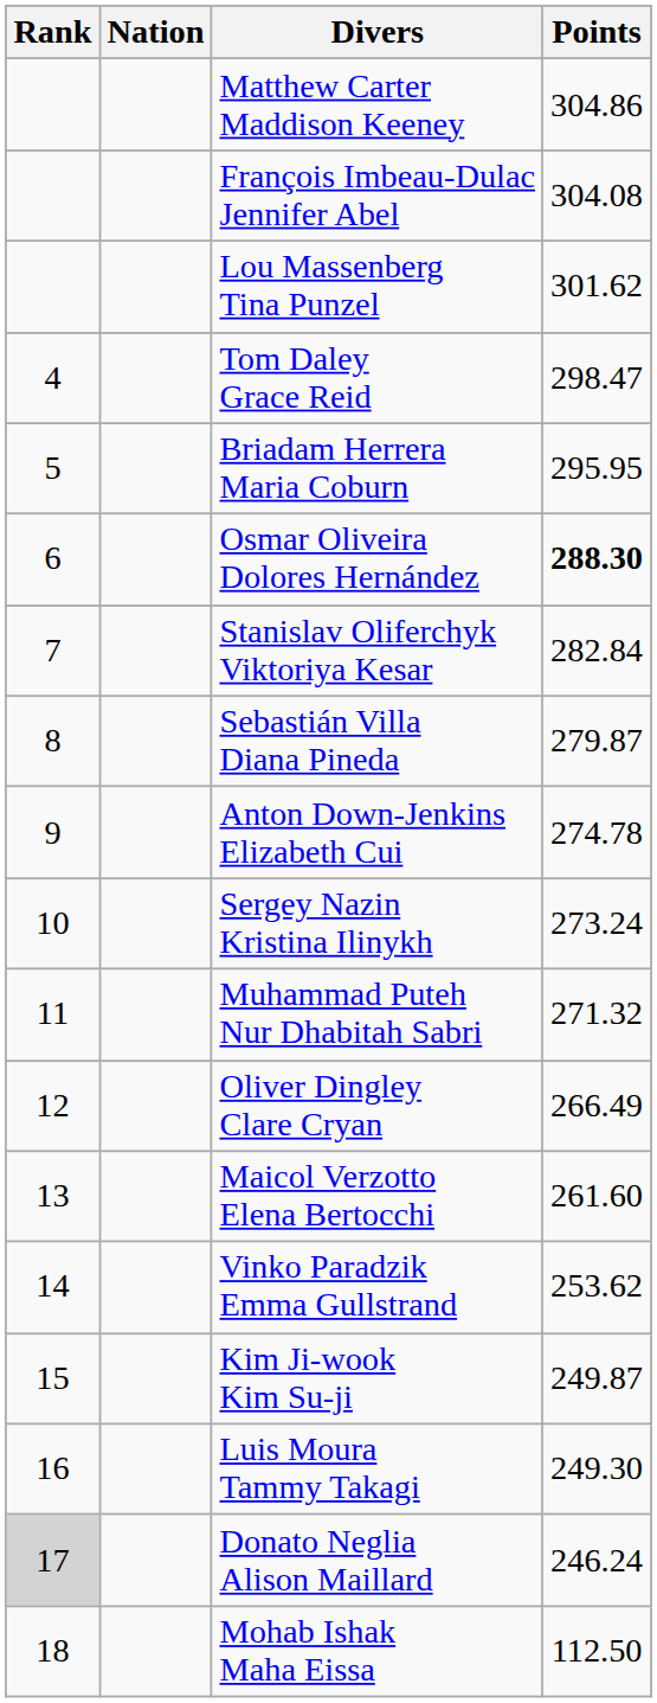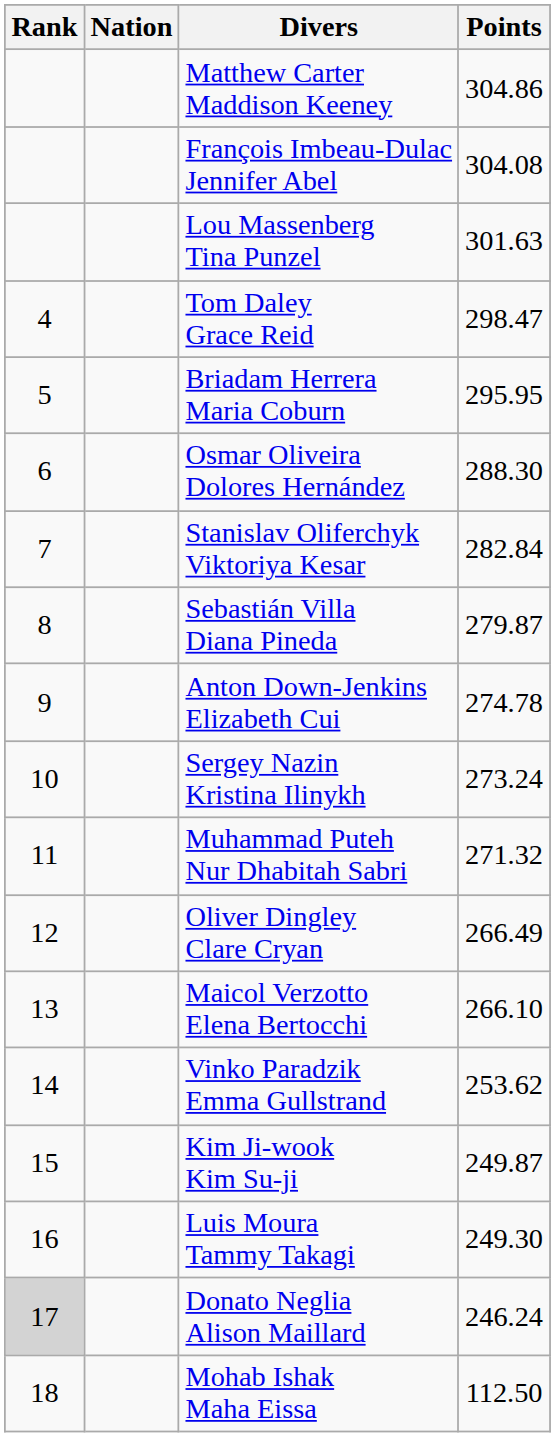Lou Massenberg Tina Punzel | Points: 301.62 -> 301.63
Osmar Oliveira Dolores Hernández | Points: bold -> normal
Maicol Verzotto Elena Bertocchi | Points: 261.60 -> 266.10
